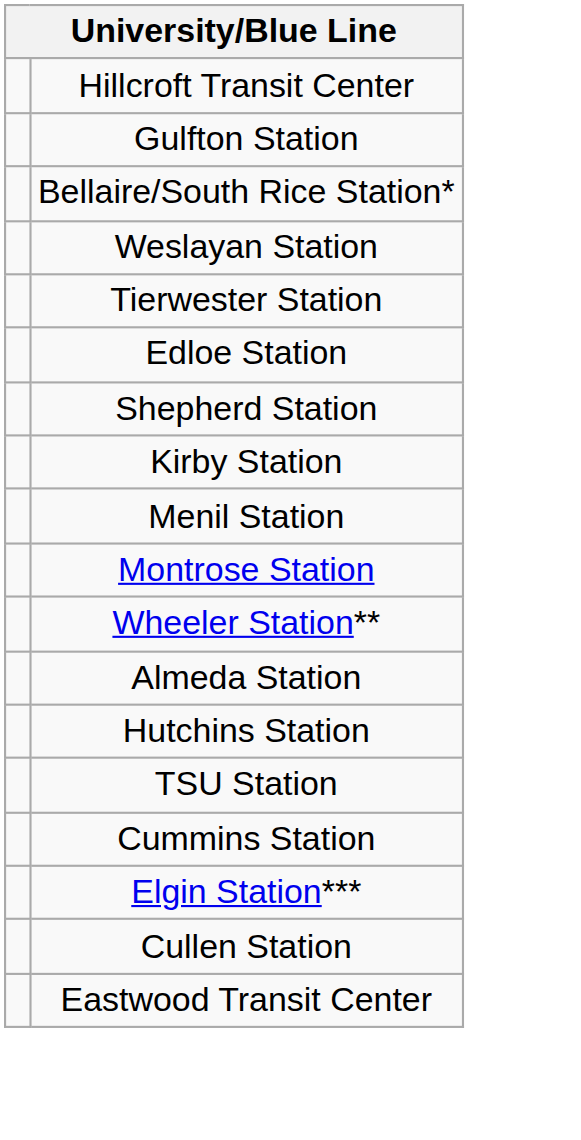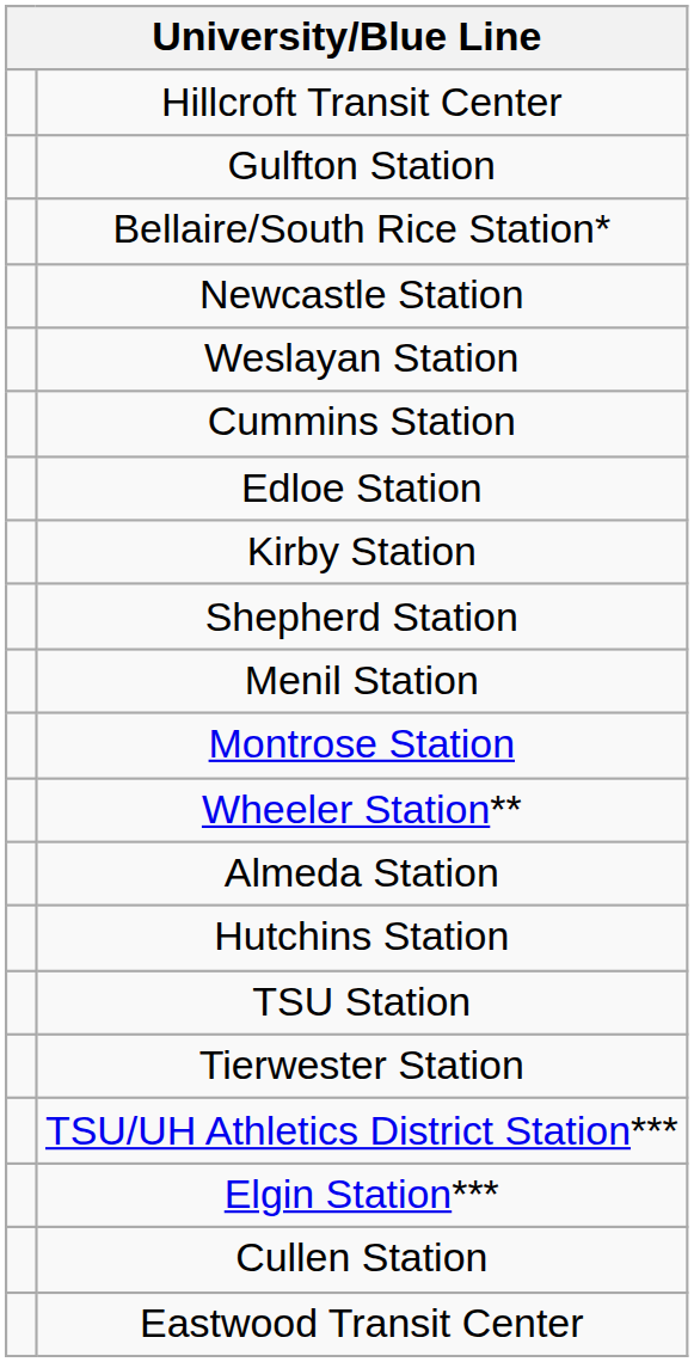+ row: Newcastle Station
rows swapped: Cummins Station <-> Tierwester Station
rows swapped: Kirby Station <-> Shepherd Station
+ row: TSU/UH Athletics District Station***
